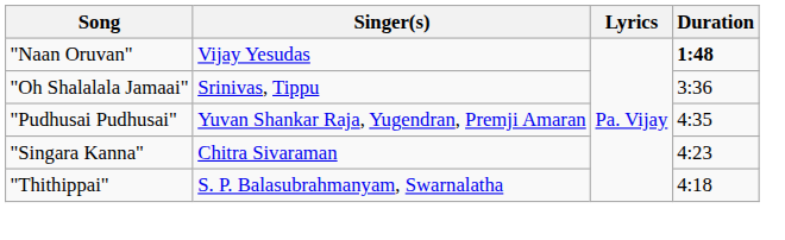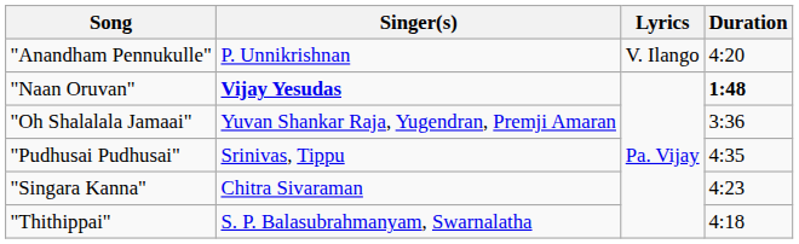+ row: "Anandham Pennukulle" | P. Unnikrishnan | V. Ilango | 4:20
"Naan Oruvan" | Singer(s): normal -> bold
"Oh Shalalala Jamaai" | Singer(s): Srinivas, Tippu -> Yuvan Shankar Raja, Yugendran, Premji Amaran
"Pudhusai Pudhusai" | Singer(s): Yuvan Shankar Raja, Yugendran, Premji Amaran -> Srinivas, Tippu
